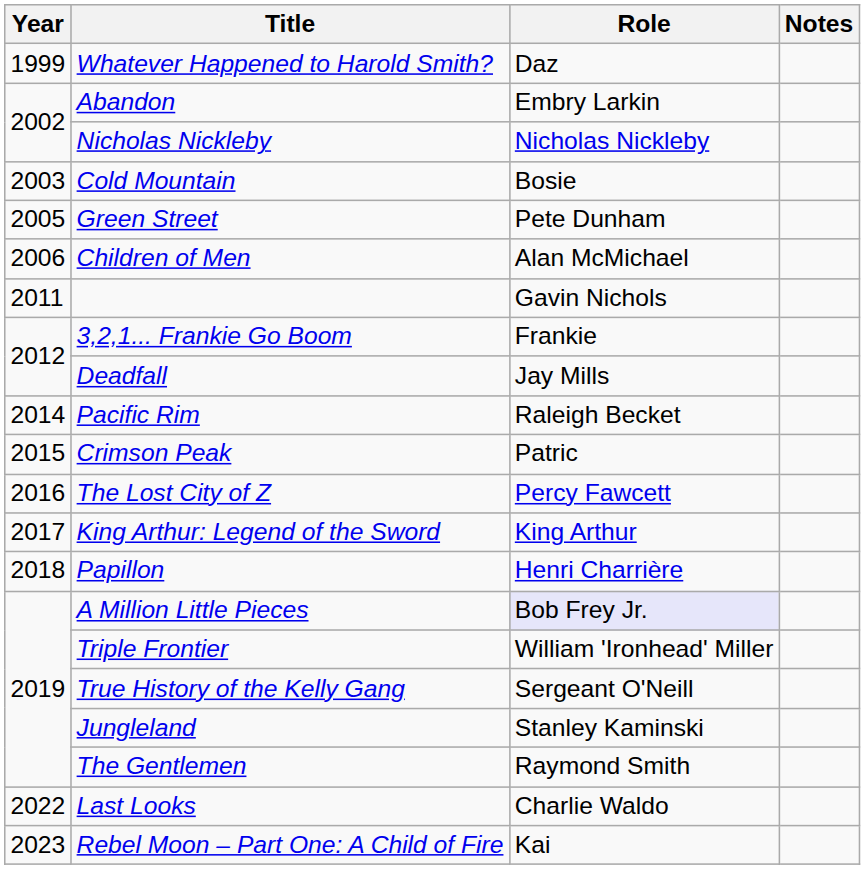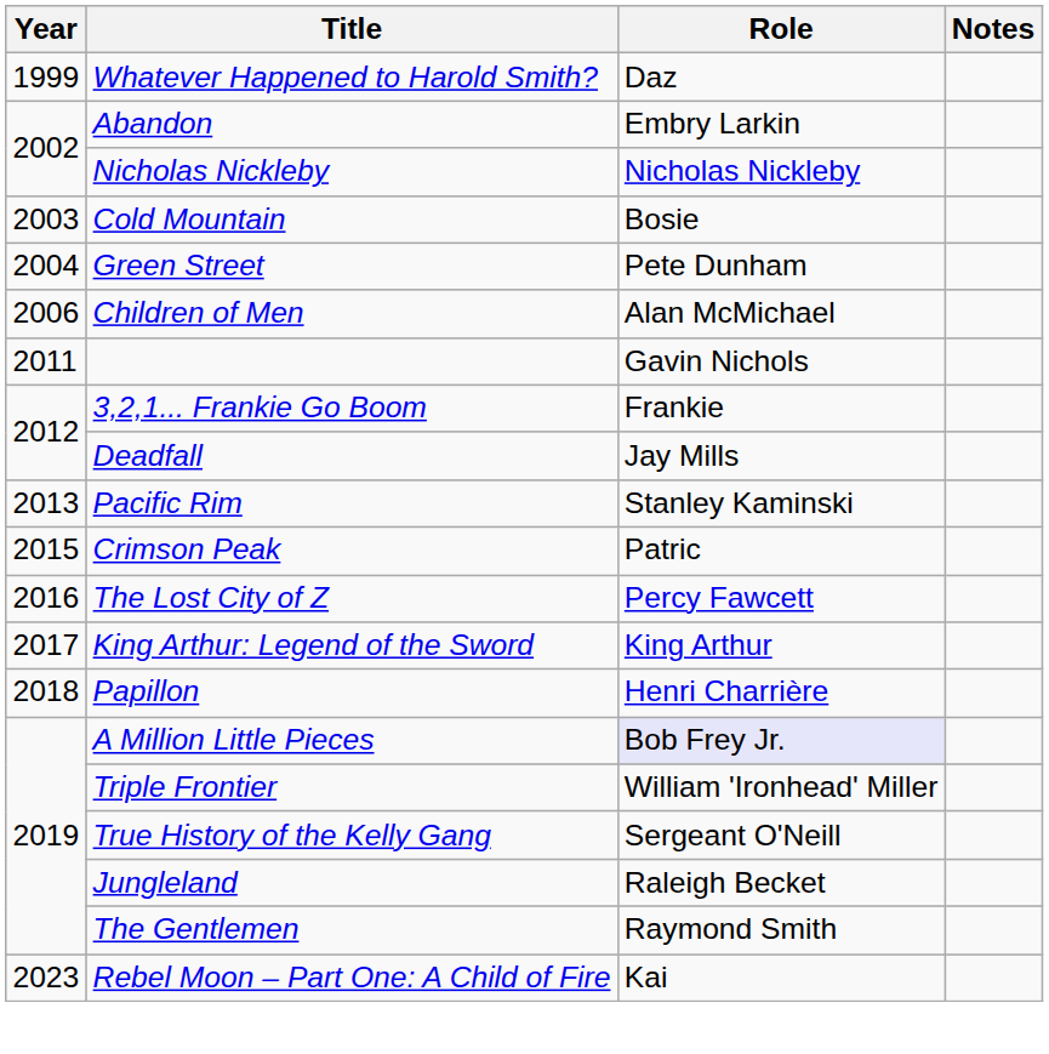Green Street | Year: 2005 -> 2004
Pacific Rim | Year: 2014 -> 2013
Pacific Rim | Role: Raleigh Becket -> Stanley Kaminski
Jungleland | Role: Stanley Kaminski -> Raleigh Becket
- row: 2022 | Last Looks | Charlie Waldo
